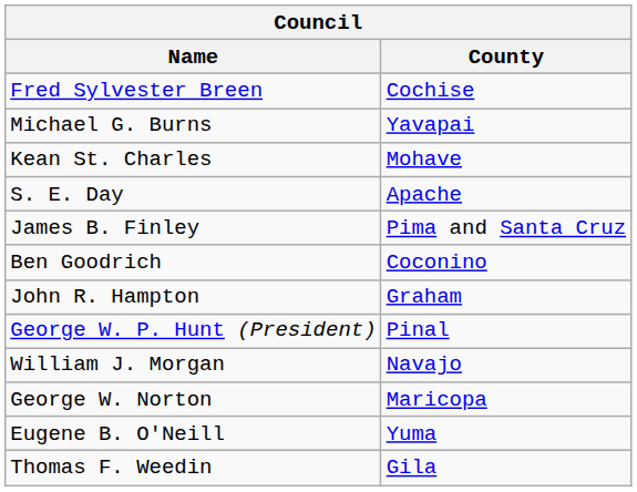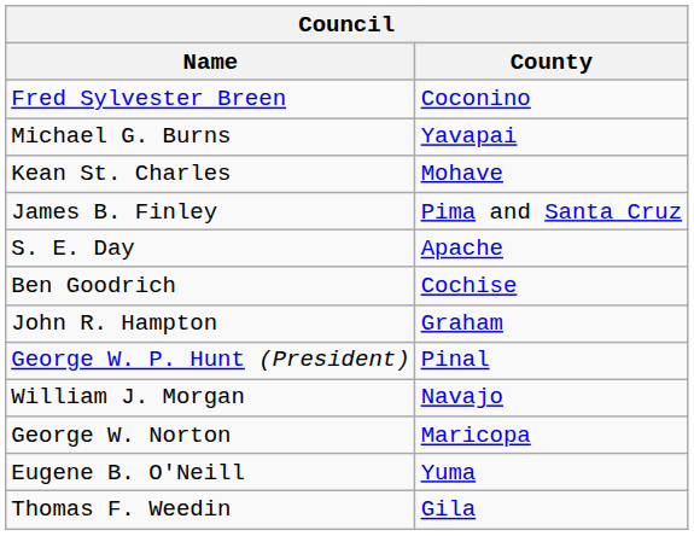Fred Sylvester Breen | County: Cochise -> Coconino
rows swapped: S. E. Day <-> James B. Finley
Ben Goodrich | County: Coconino -> Cochise
